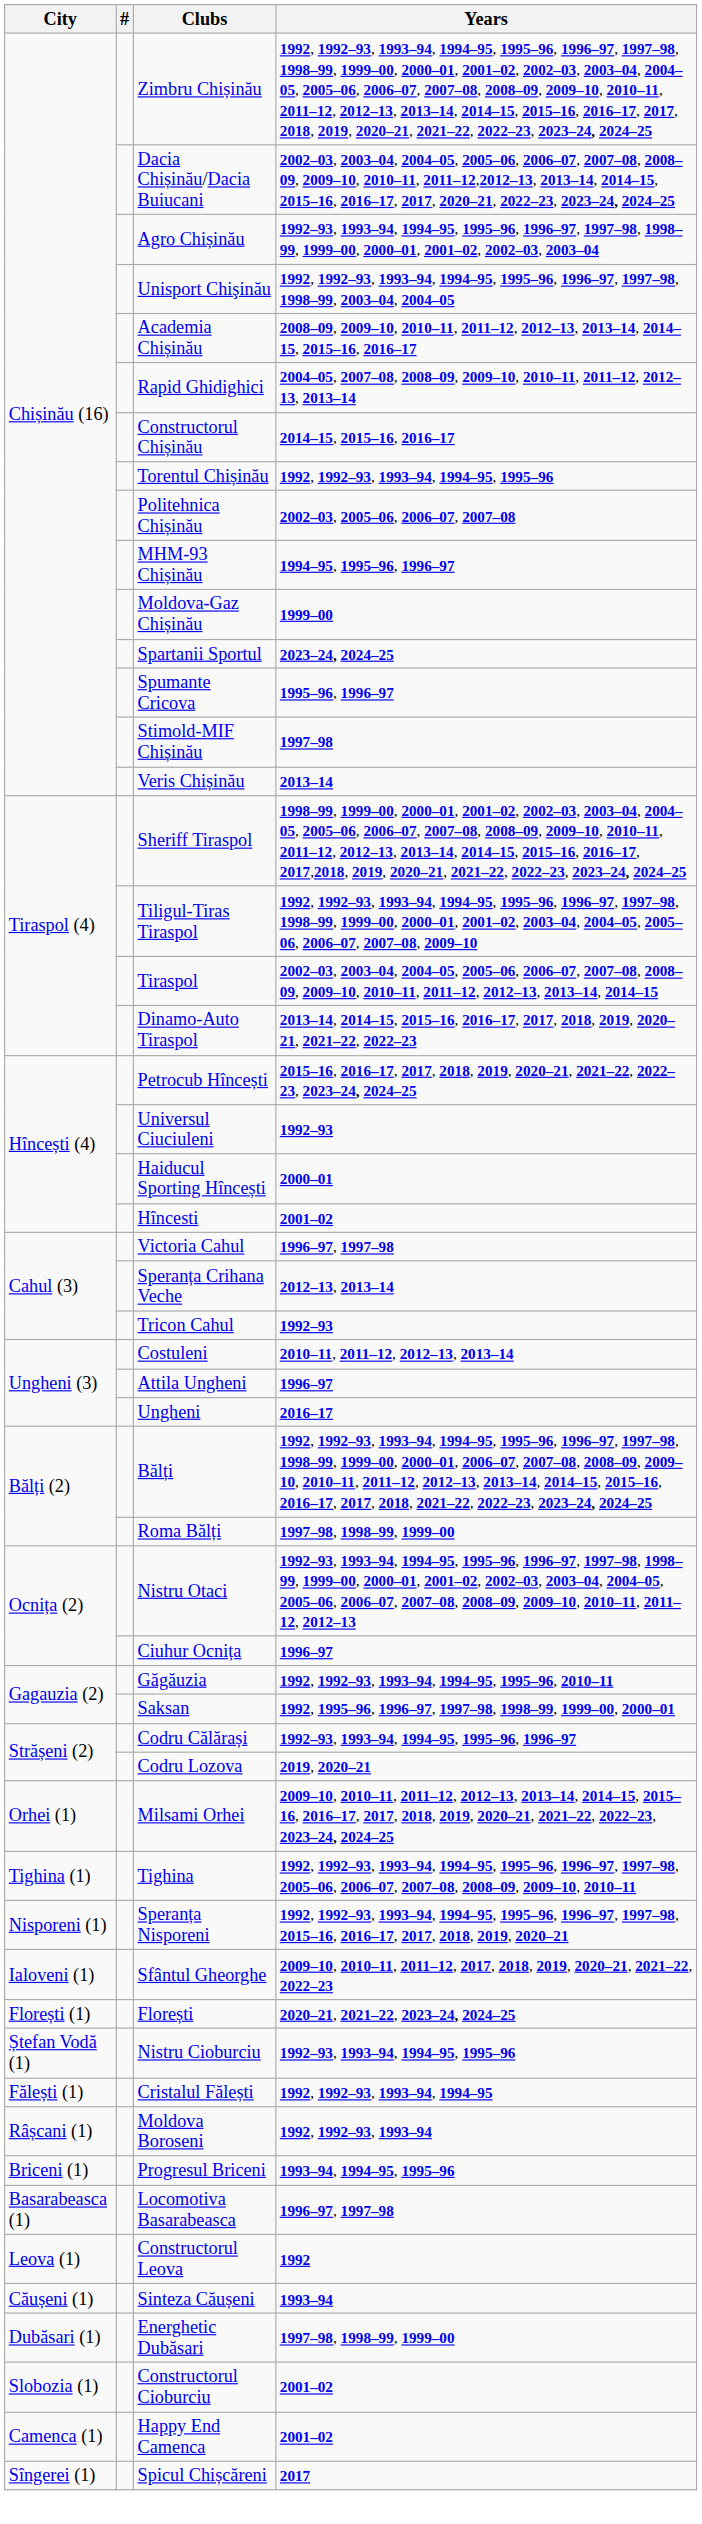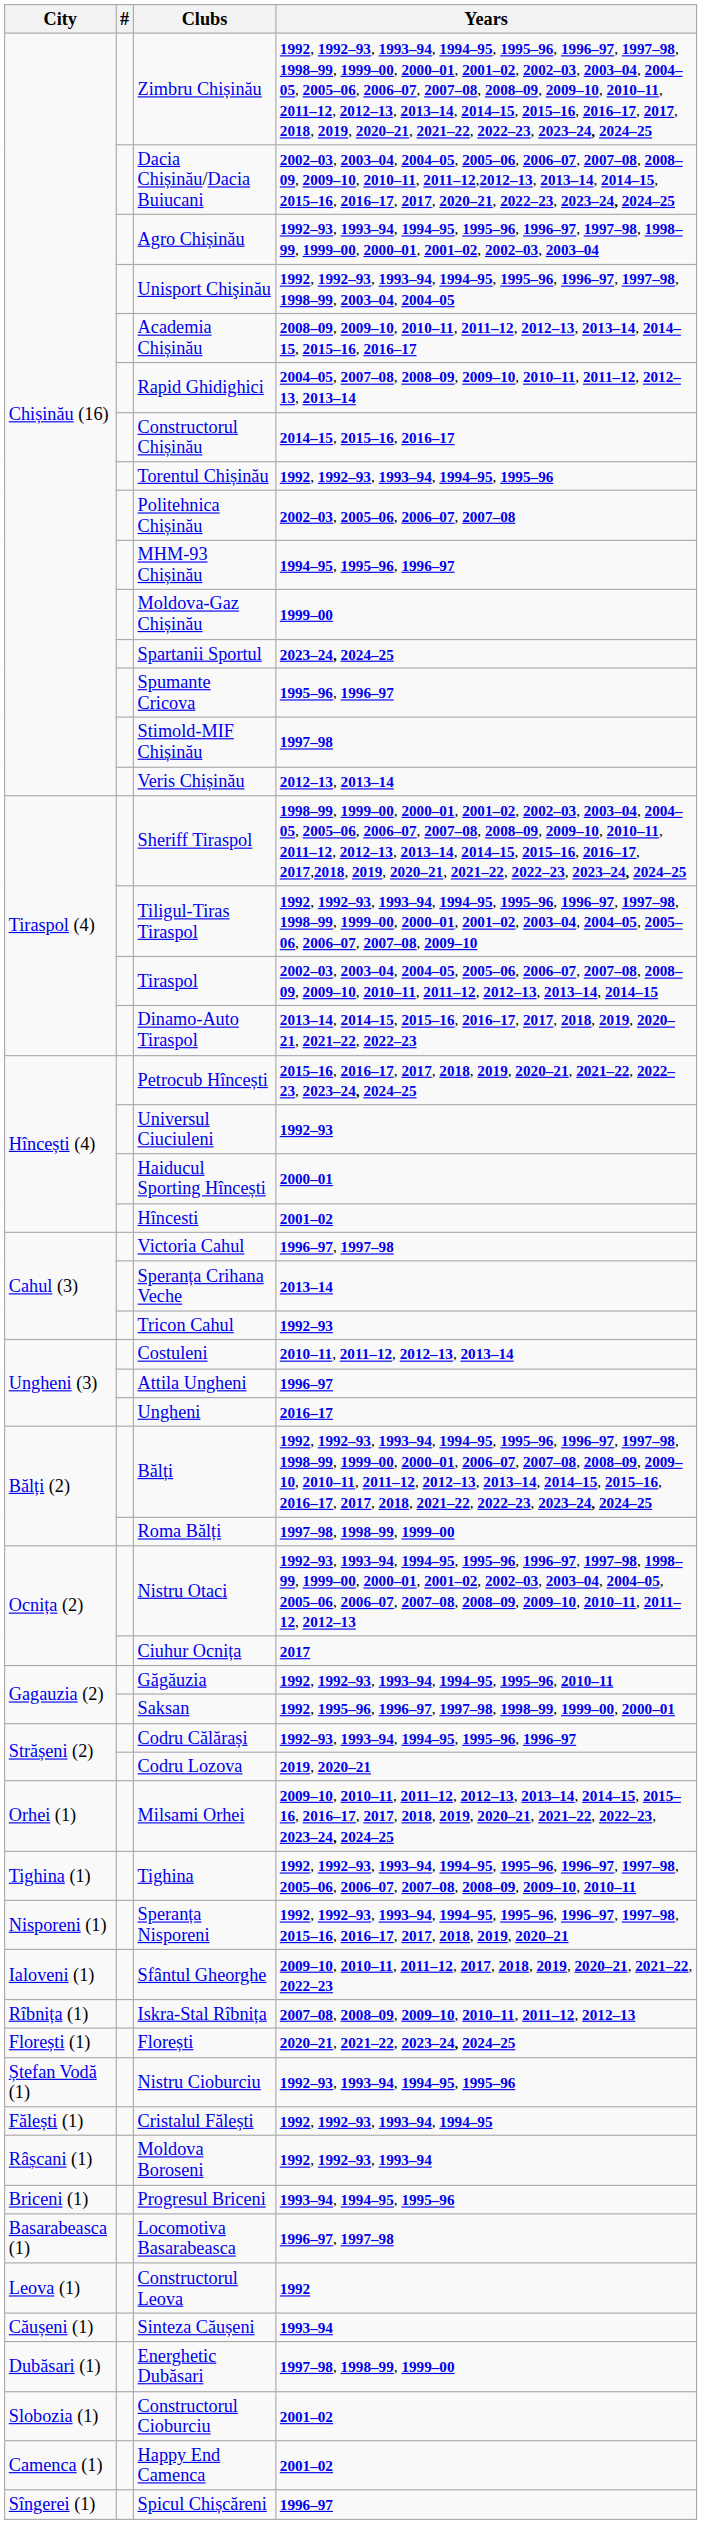Veris Chișinău | Years: 2013–14 -> 2012–13, 2013–14
Speranța Crihana Veche | Years: 2012–13, 2013–14 -> 2013–14
Ciuhur Ocnița | Years: 1996–97 -> 2017
+ row: Rîbnița (1) | Iskra-Stal Rîbnița | 2007–08, 2008–09, 2009–10, 2010–11, 2011–12, 2012–13
Spicul Chișcăreni | Years: 2017 -> 1996–97
